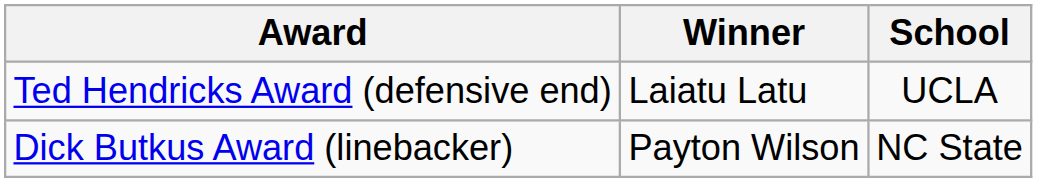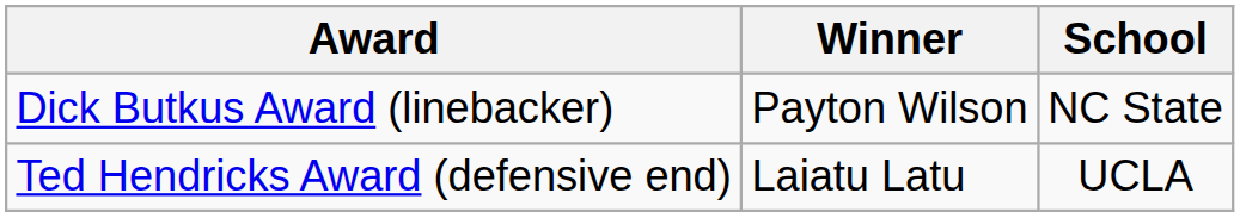rows swapped: Dick Butkus Award (linebacker) <-> Ted Hendricks Award (defensive end)
